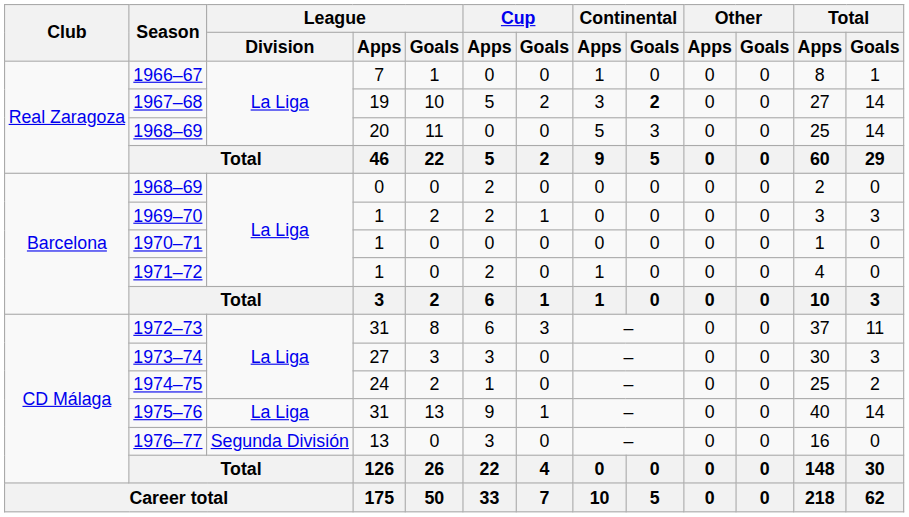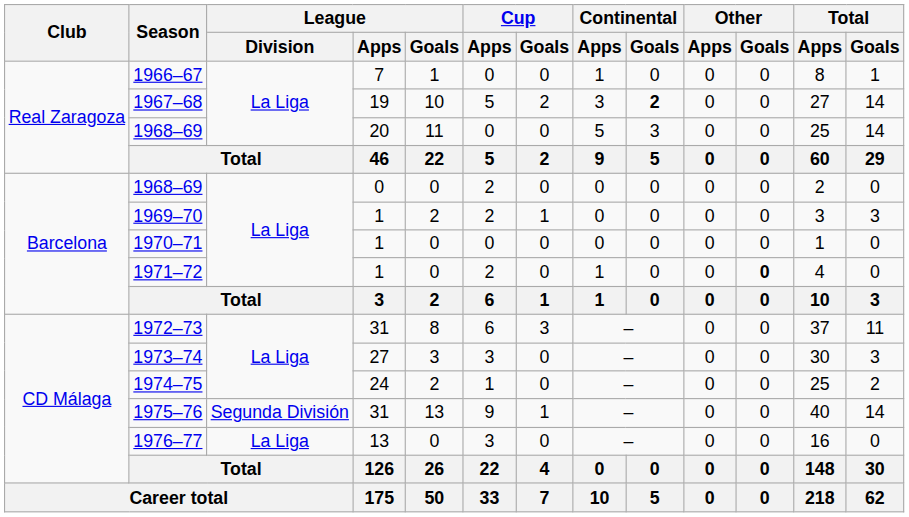1971–72 | Other / Goals: normal -> bold
1975–76 | League / Division: La Liga -> Segunda División
1976–77 | League / Division: Segunda División -> La Liga
